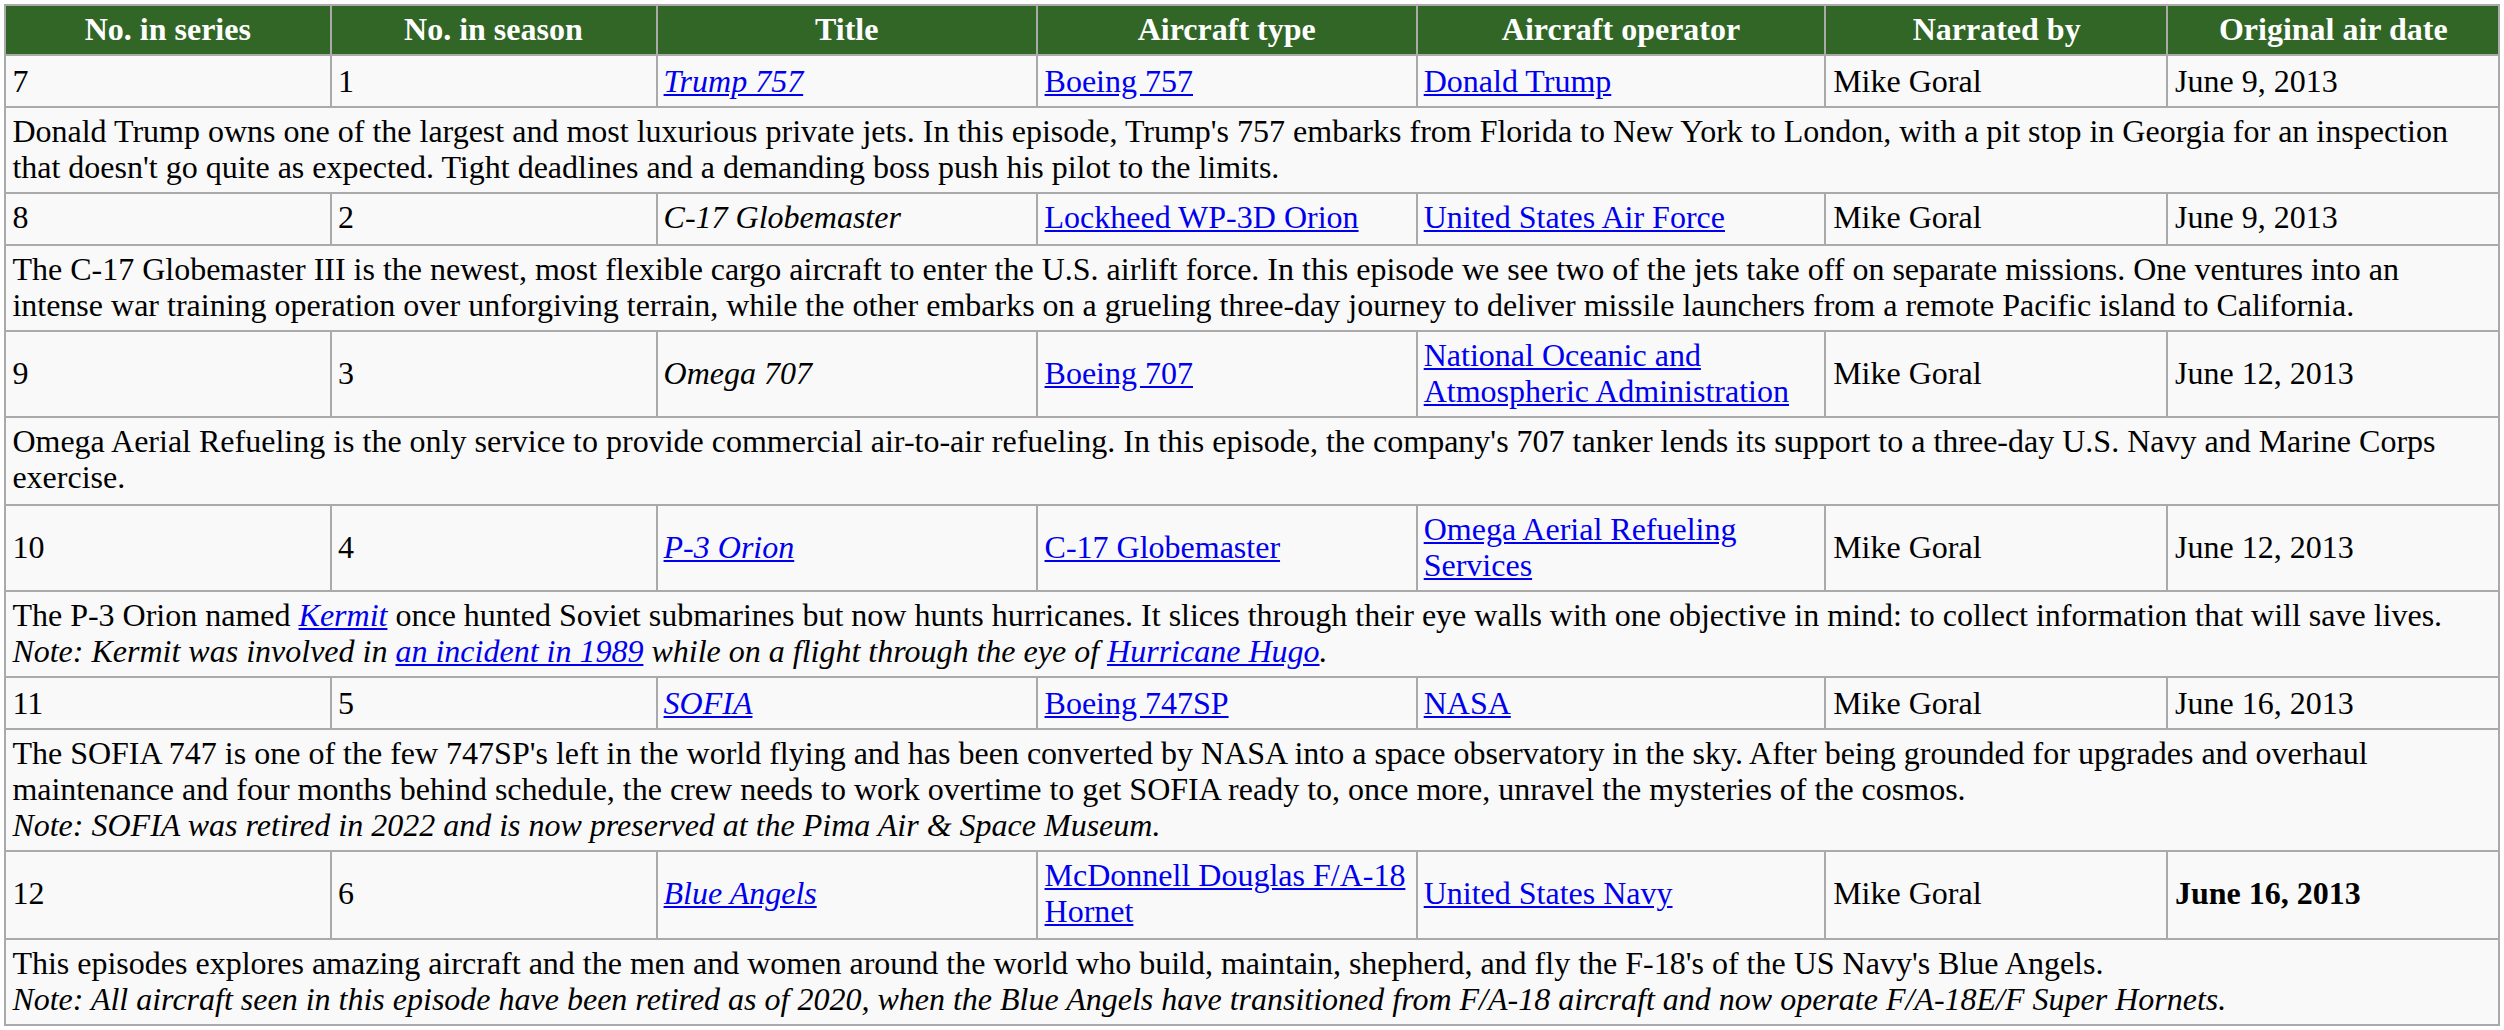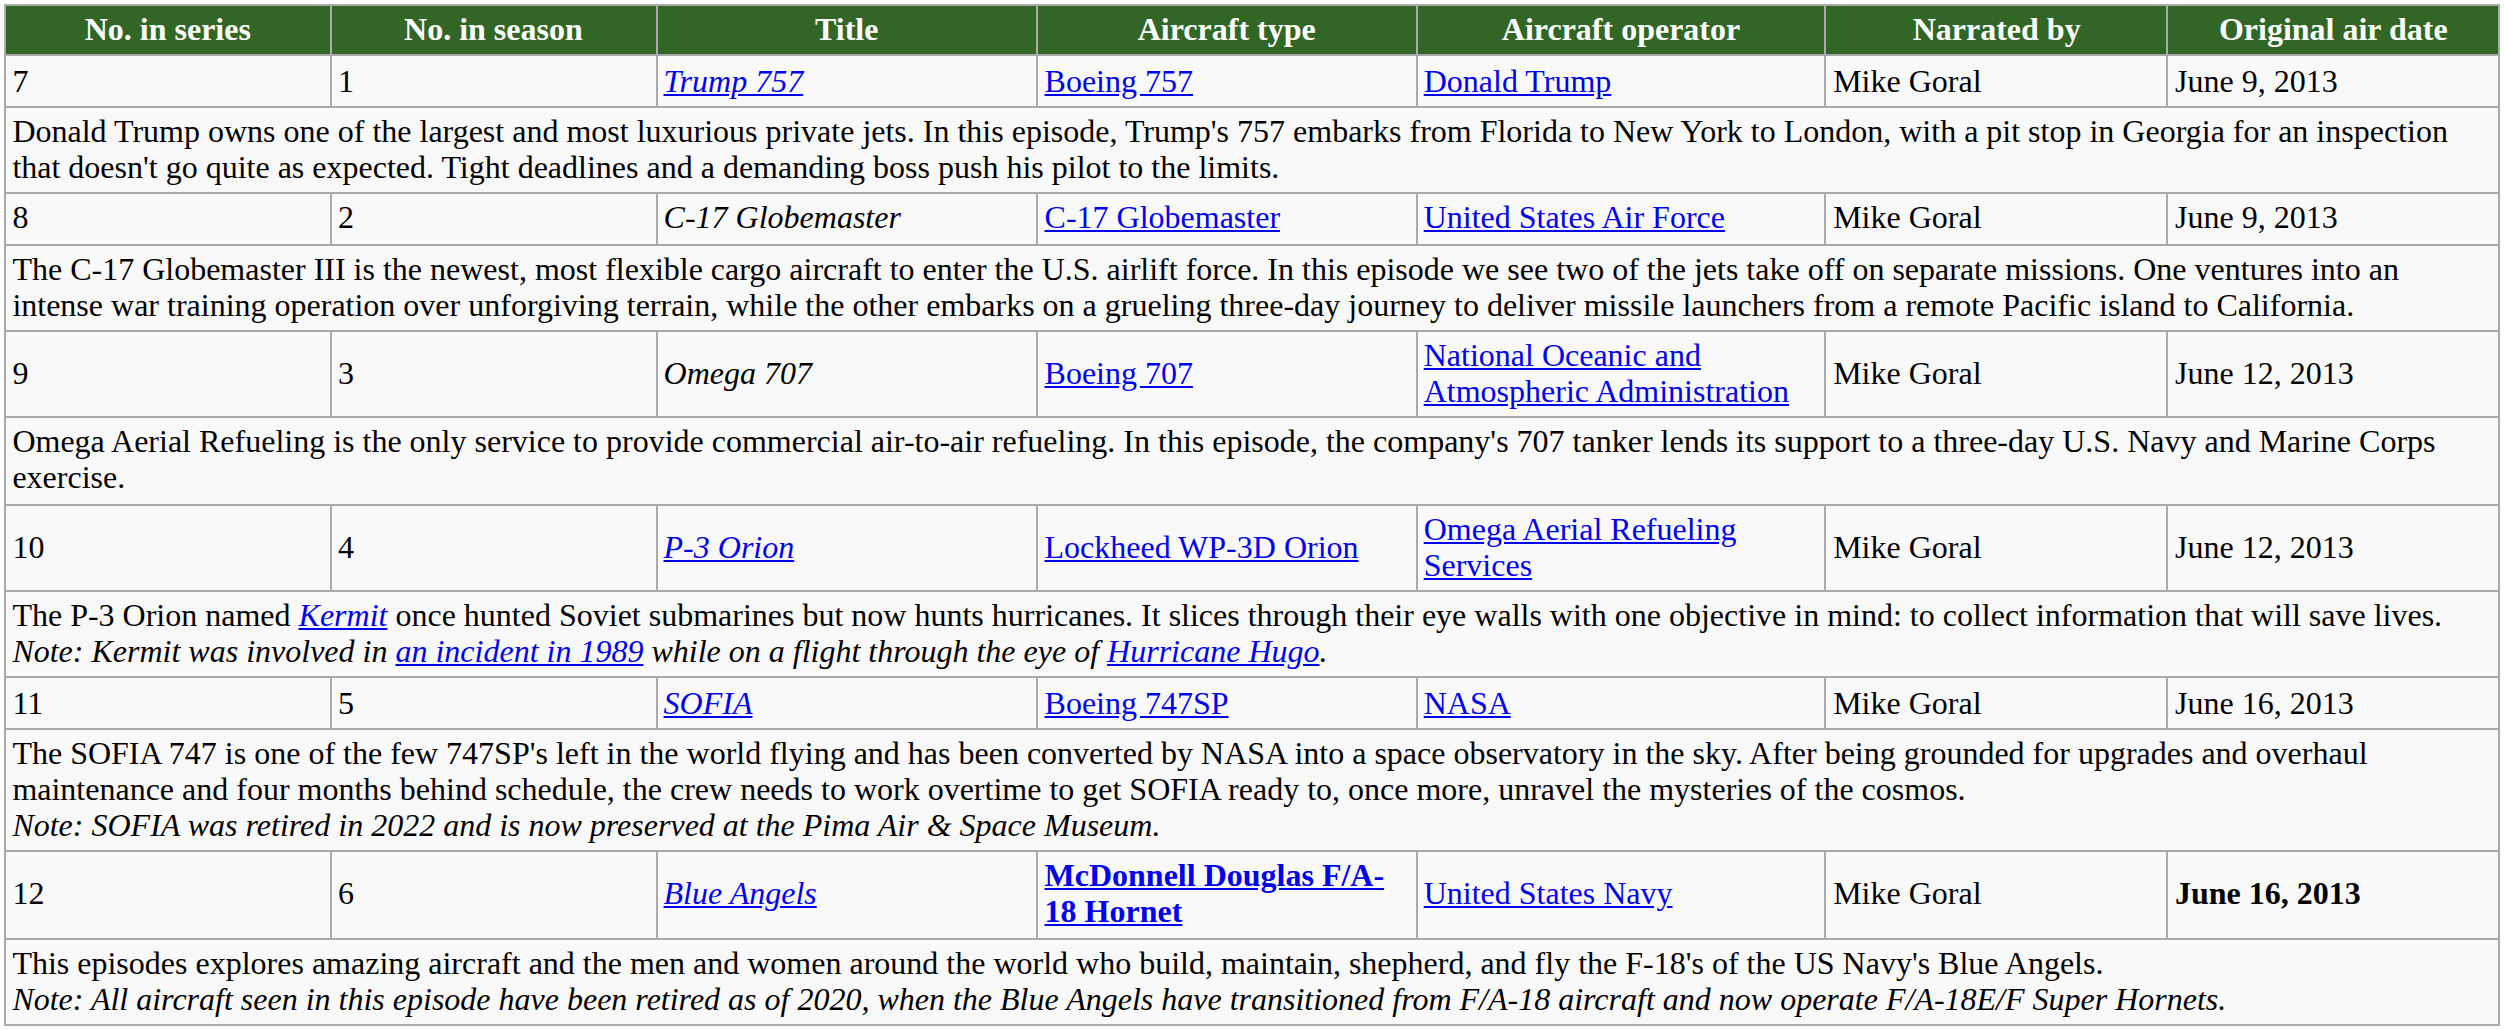8 | Aircraft type: Lockheed WP-3D Orion -> C-17 Globemaster
10 | Aircraft type: C-17 Globemaster -> Lockheed WP-3D Orion
12 | Aircraft type: normal -> bold
